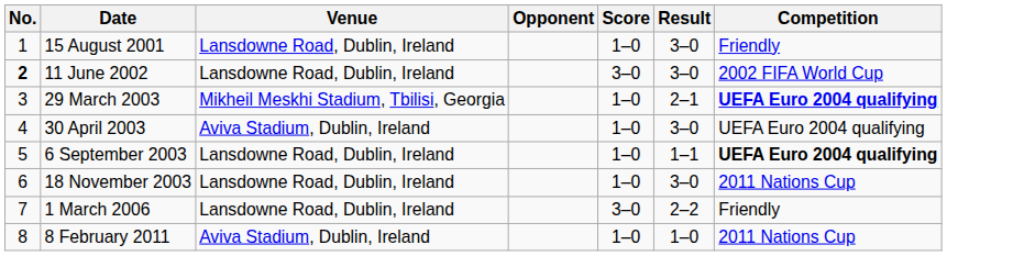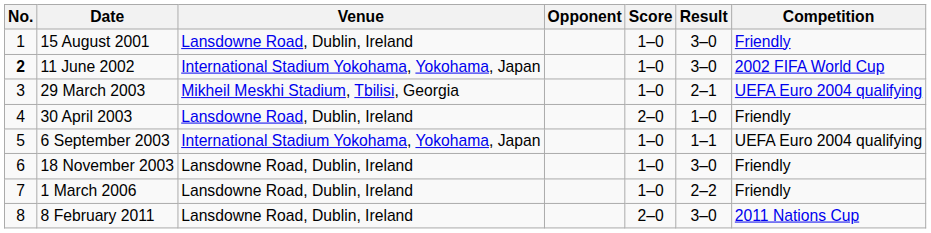11 June 2002 | Venue: Lansdowne Road, Dublin, Ireland -> International Stadium Yokohama, Yokohama, Japan
11 June 2002 | Score: 3–0 -> 1–0
29 March 2003 | Competition: bold -> normal
30 April 2003 | Venue: Aviva Stadium, Dublin, Ireland -> Lansdowne Road, Dublin, Ireland
30 April 2003 | Score: 1–0 -> 2–0
30 April 2003 | Result: 3–0 -> 1–0
30 April 2003 | Competition: UEFA Euro 2004 qualifying -> Friendly
6 September 2003 | Venue: Lansdowne Road, Dublin, Ireland -> International Stadium Yokohama, Yokohama, Japan
6 September 2003 | Competition: bold -> normal
18 November 2003 | Competition: 2011 Nations Cup -> Friendly
1 March 2006 | Score: 3–0 -> 1–0
8 February 2011 | Venue: Aviva Stadium, Dublin, Ireland -> Lansdowne Road, Dublin, Ireland
8 February 2011 | Score: 1–0 -> 2–0
8 February 2011 | Result: 1–0 -> 3–0
